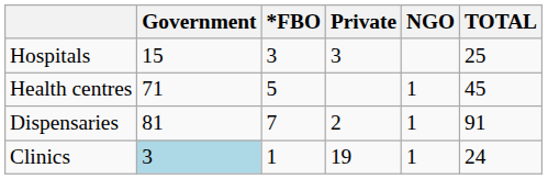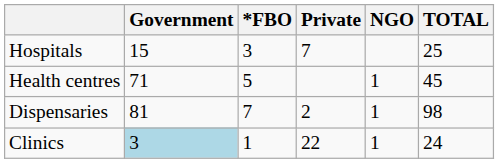Hospitals | Private: 3 -> 7
Dispensaries | TOTAL: 91 -> 98
Clinics | Private: 19 -> 22
